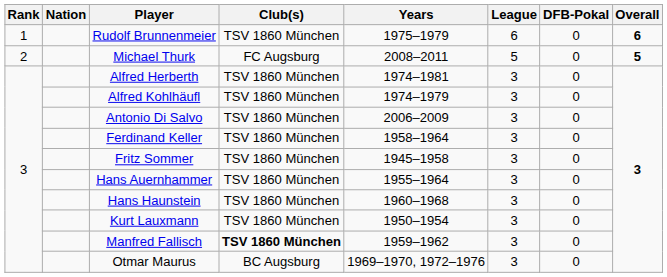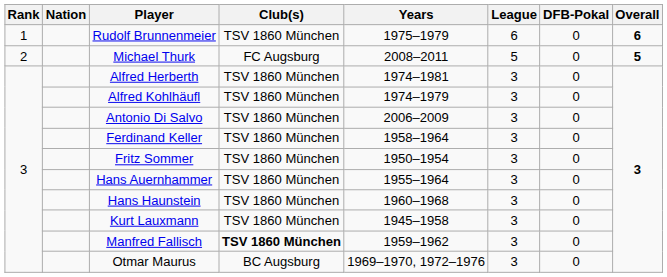Fritz Sommer | Years: 1945–1958 -> 1950–1954
Kurt Lauxmann | Years: 1950–1954 -> 1945–1958
